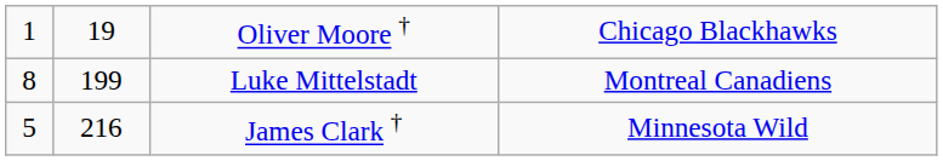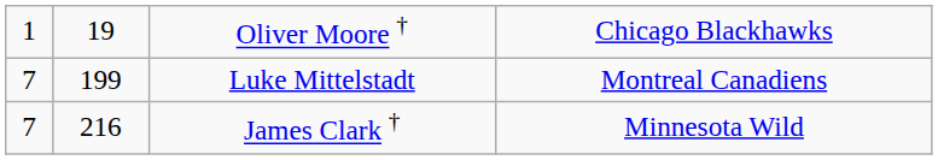Luke Mittelstadt | column 1: 8 -> 7
James Clark † | column 1: 5 -> 7
